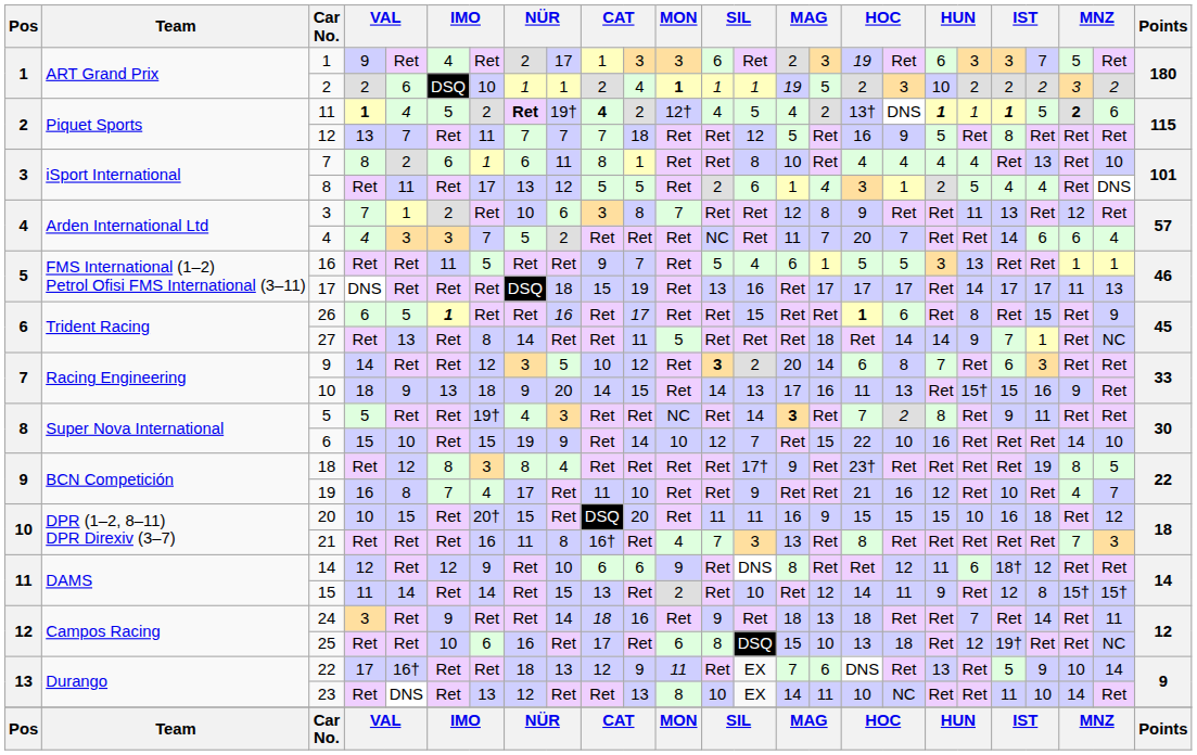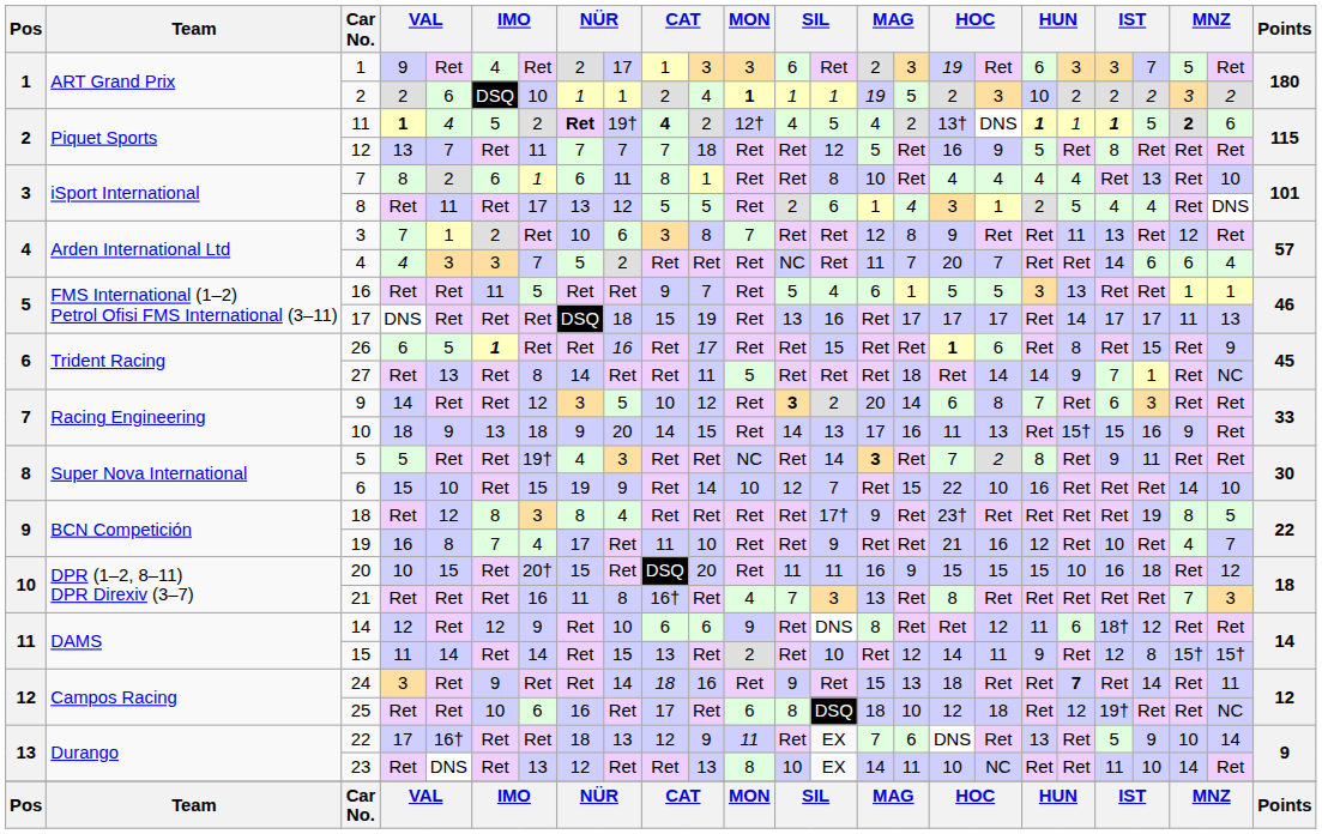24 | column 15: 18 -> 15
24 | column 20: normal -> bold
25 | column 15: 15 -> 18
25 | column 17: 13 -> 12
